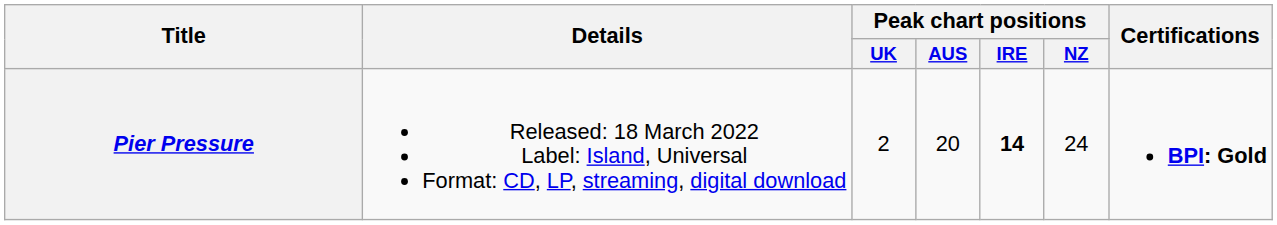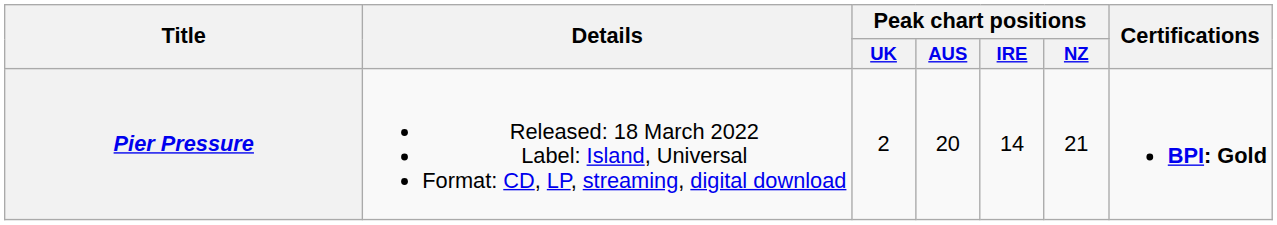Pier Pressure | Peak chart positions / IRE: bold -> normal
Pier Pressure | Peak chart positions / NZ: 24 -> 21
